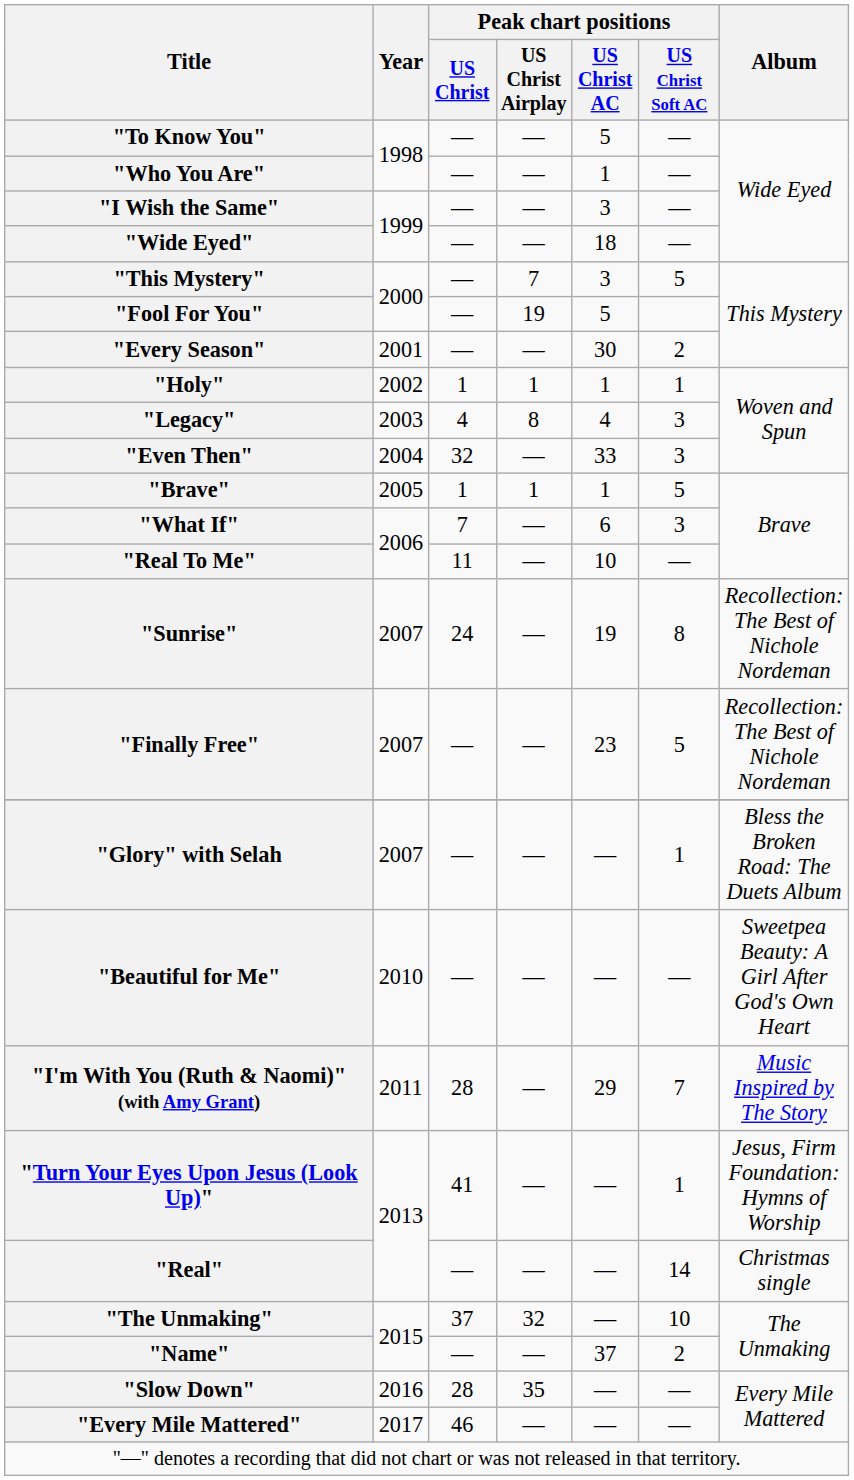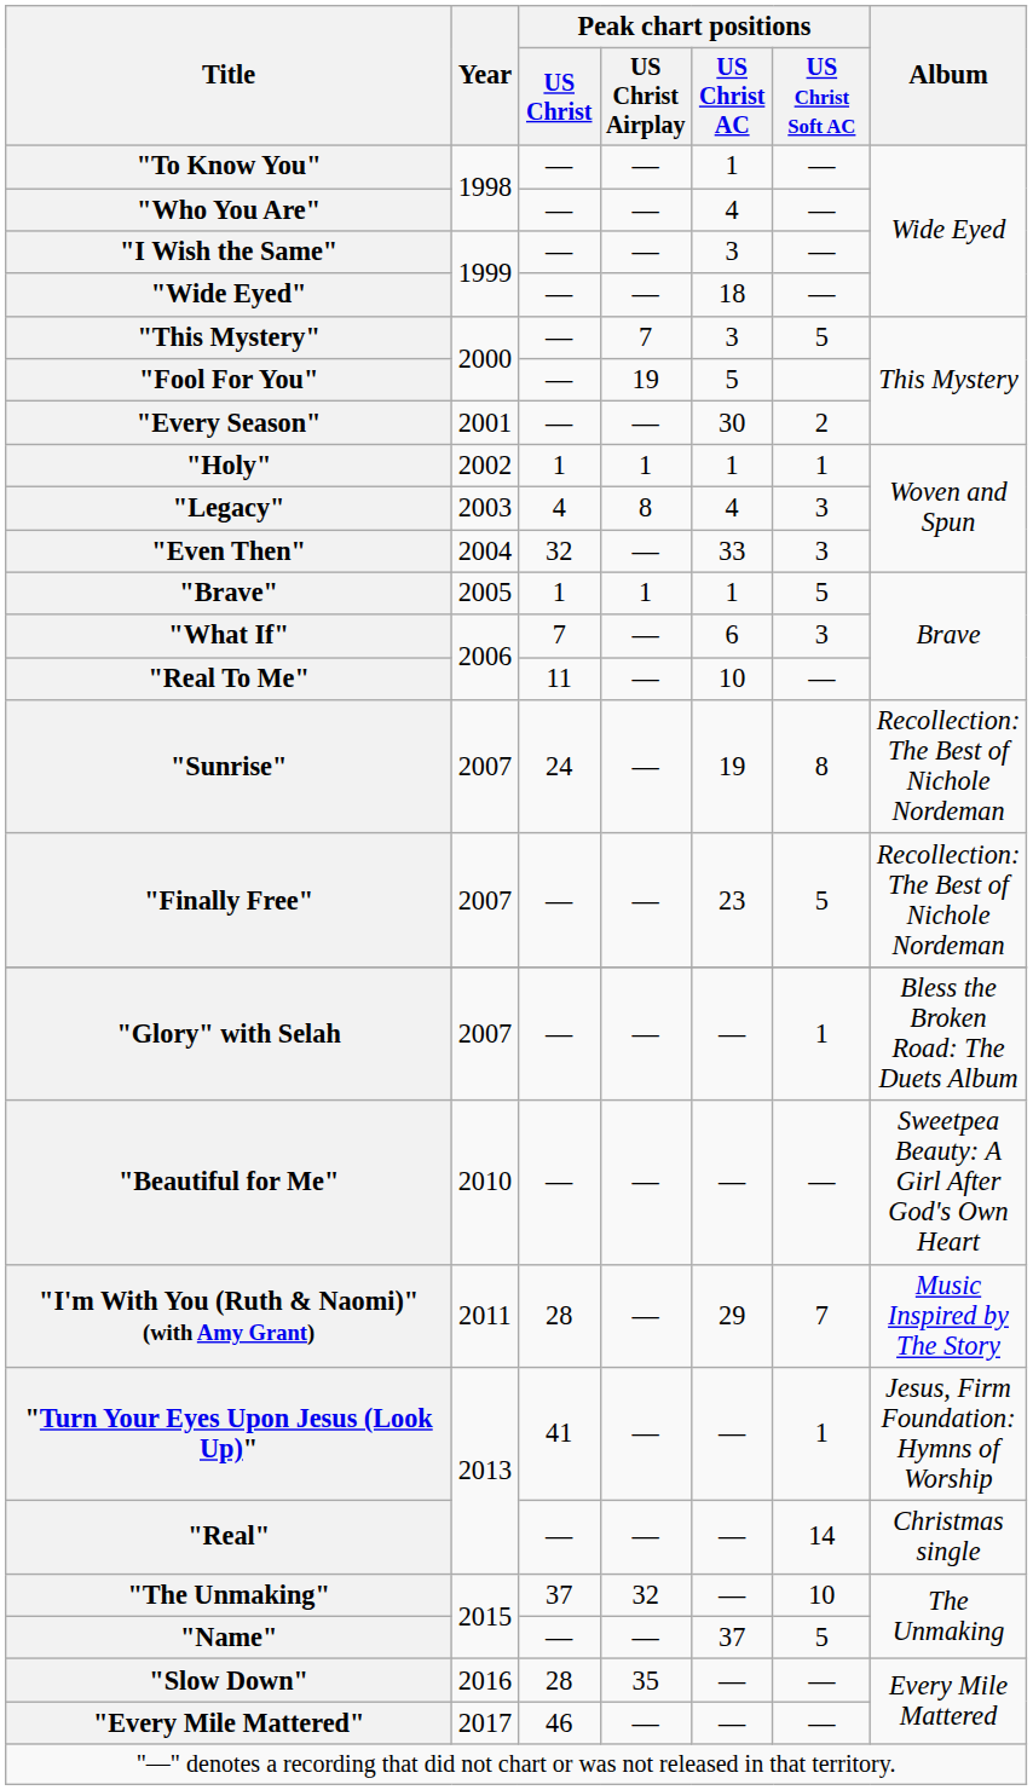"To Know You" | Peak chart positions / US Christ AC: 5 -> 1
"Who You Are" | Peak chart positions / US Christ AC: 1 -> 4
"Name" | Peak chart positions / US Christ Soft AC: 2 -> 5
